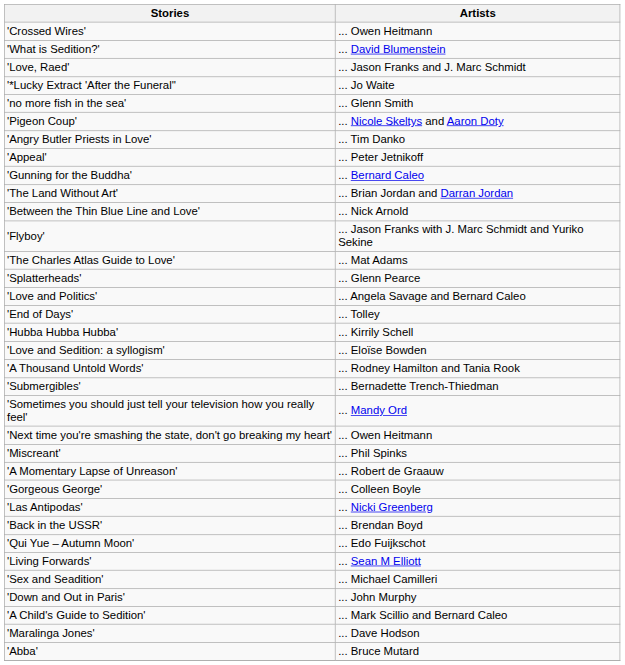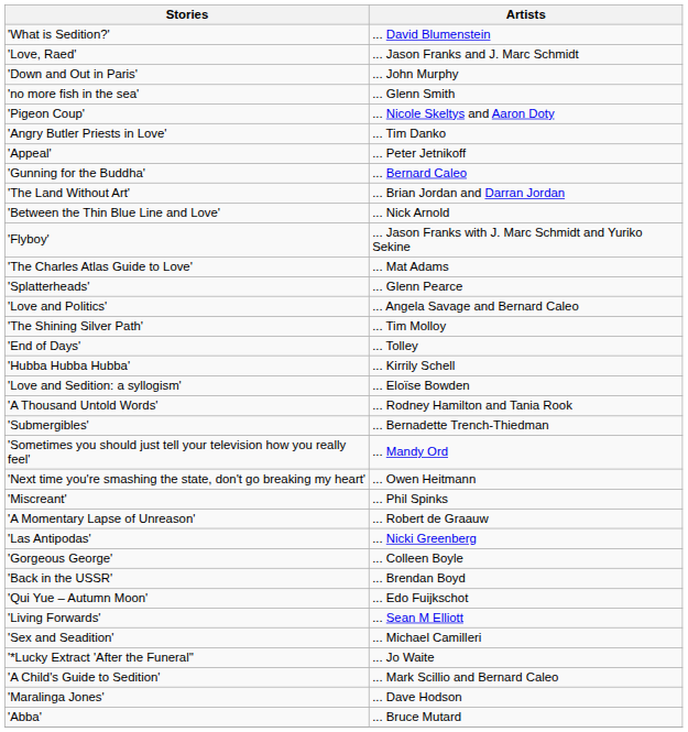- row: 'Crossed Wires' | ... Owen Heitmann
rows swapped: '*Lucky Extract 'After the Funeral'' <-> 'Down and Out in Paris'
+ row: 'The Shining Silver Path' | ... Tim Molloy
rows swapped: 'Gorgeous George' <-> 'Las Antipodas'
